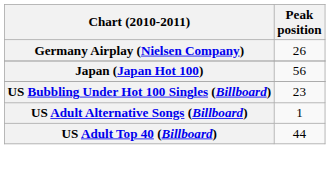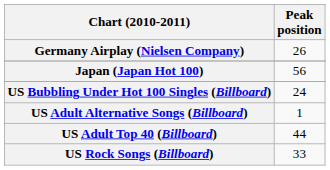US Bubbling Under Hot 100 Singles (Billboard) | Peak position: 23 -> 24
+ row: US Rock Songs (Billboard) | 33
